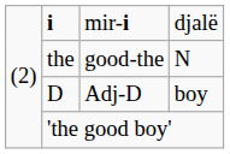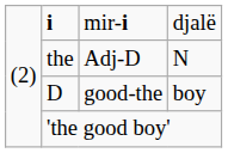the | column 3: good-the -> Adj-D
D | column 3: Adj-D -> good-the
